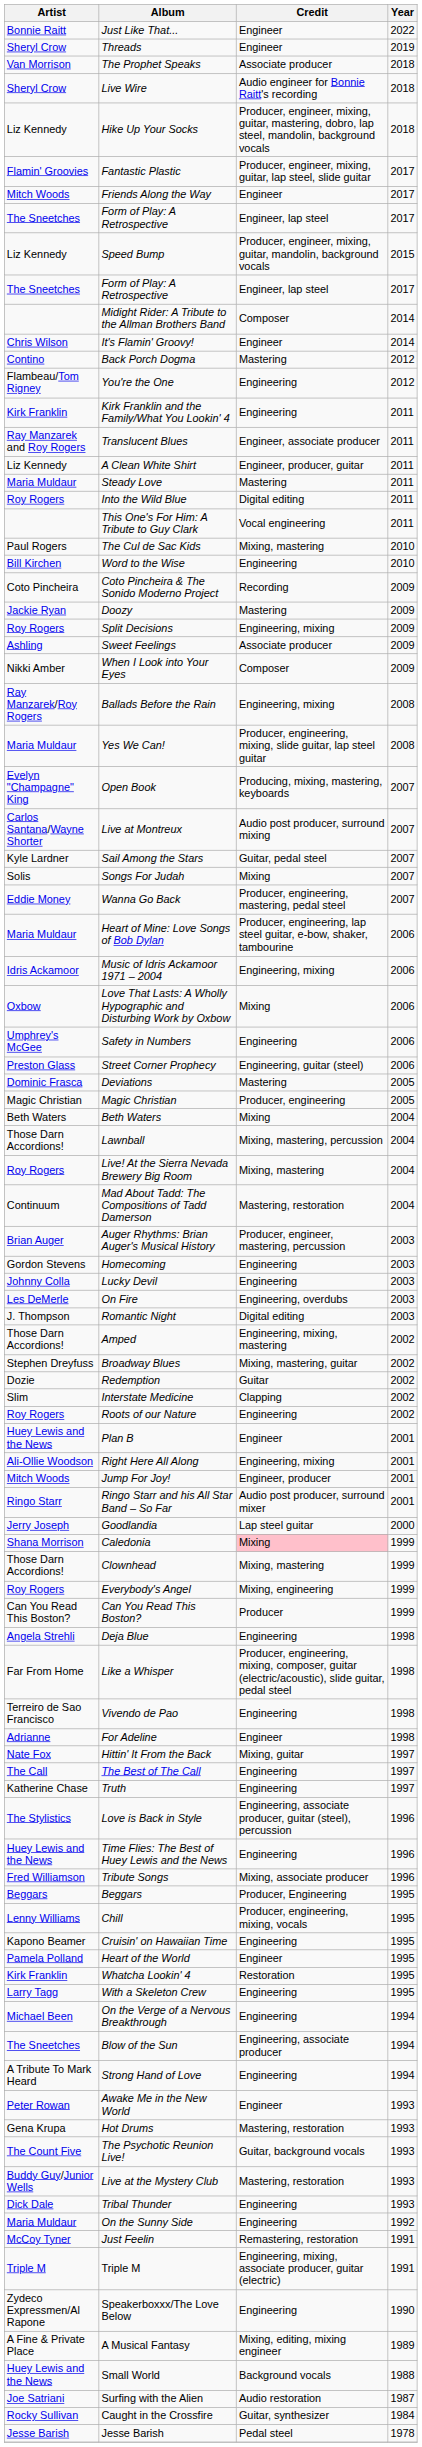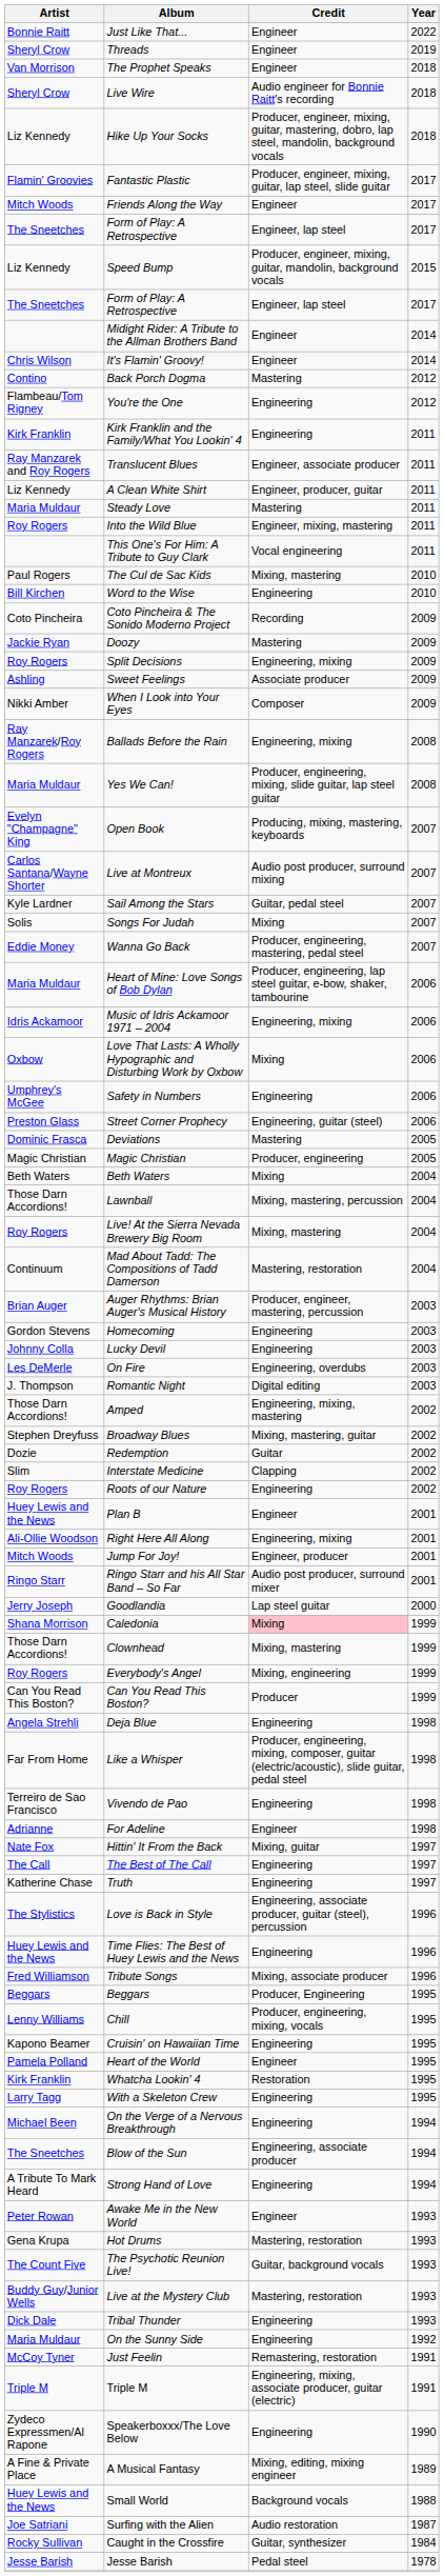The Prophet Speaks | Credit: Associate producer -> Engineer
Midight Rider: A Tribute to the Allman Brothers Band | Credit: Composer -> Engineer
Into the Wild Blue | Credit: Digital editing -> Engineer, mixing, mastering
